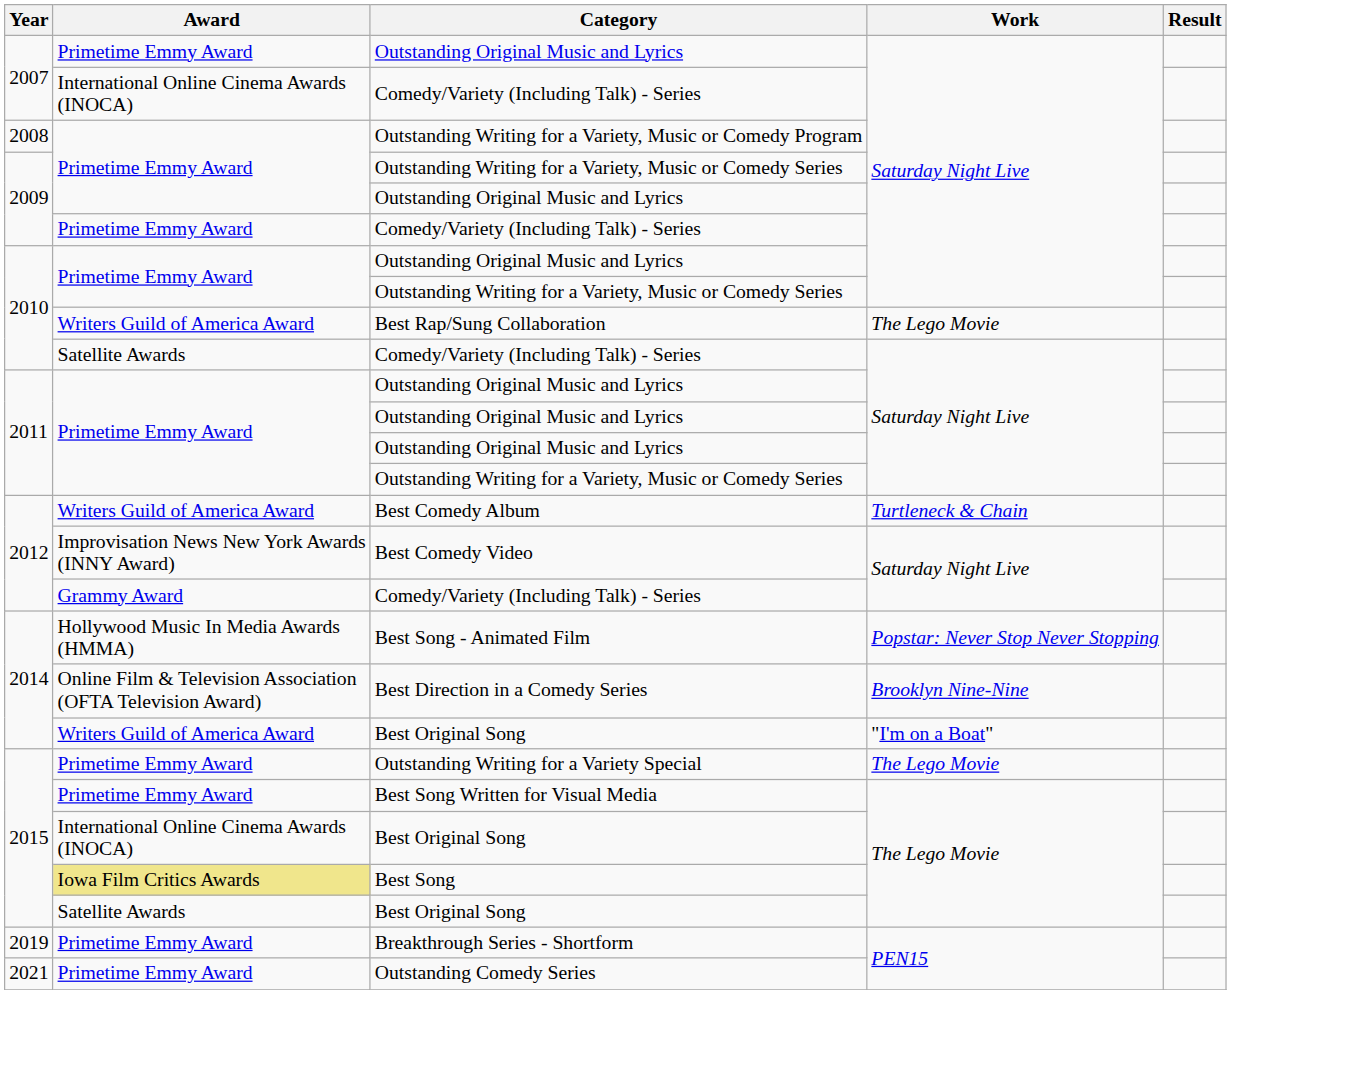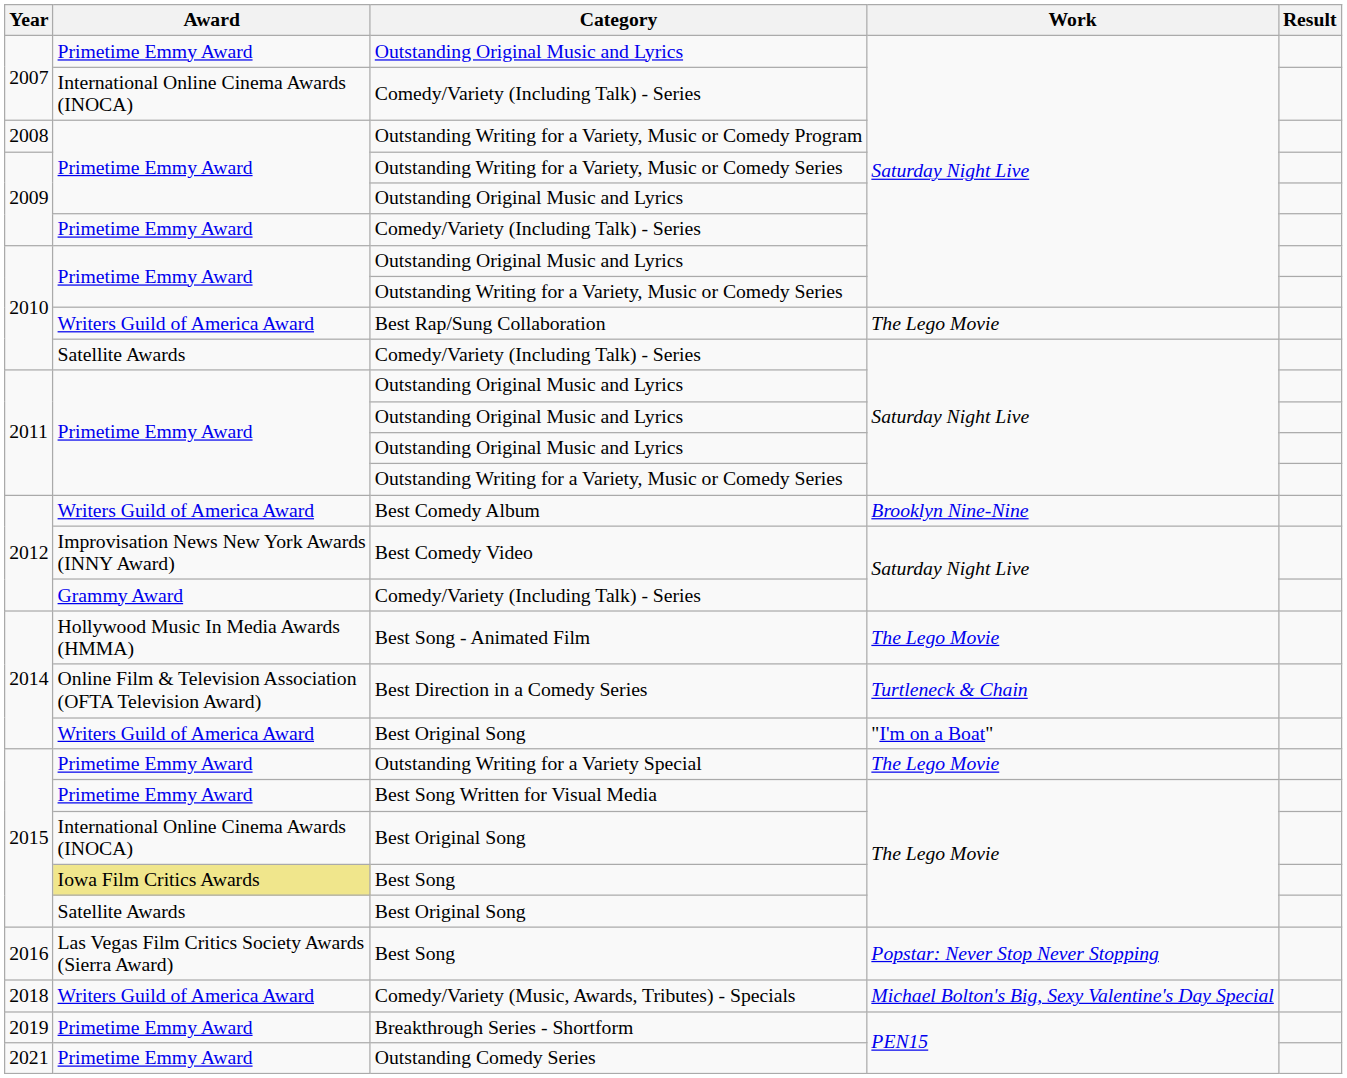Best Comedy Album | Work: Turtleneck & Chain -> Brooklyn Nine-Nine
Best Song - Animated Film | Work: Popstar: Never Stop Never Stopping -> The Lego Movie
Best Direction in a Comedy Series | Work: Brooklyn Nine-Nine -> Turtleneck & Chain
+ row: 2016 | Las Vegas Film Critics Society Awards (Sierra Award) | Best Song | Popstar: Never Stop Never Stopping
+ row: 2018 | Writers Guild of America Award | Comedy/Variety (Music, Awards, Tributes) - Specials | Michael Bolton's Big, Sexy Valentine's Day Special
